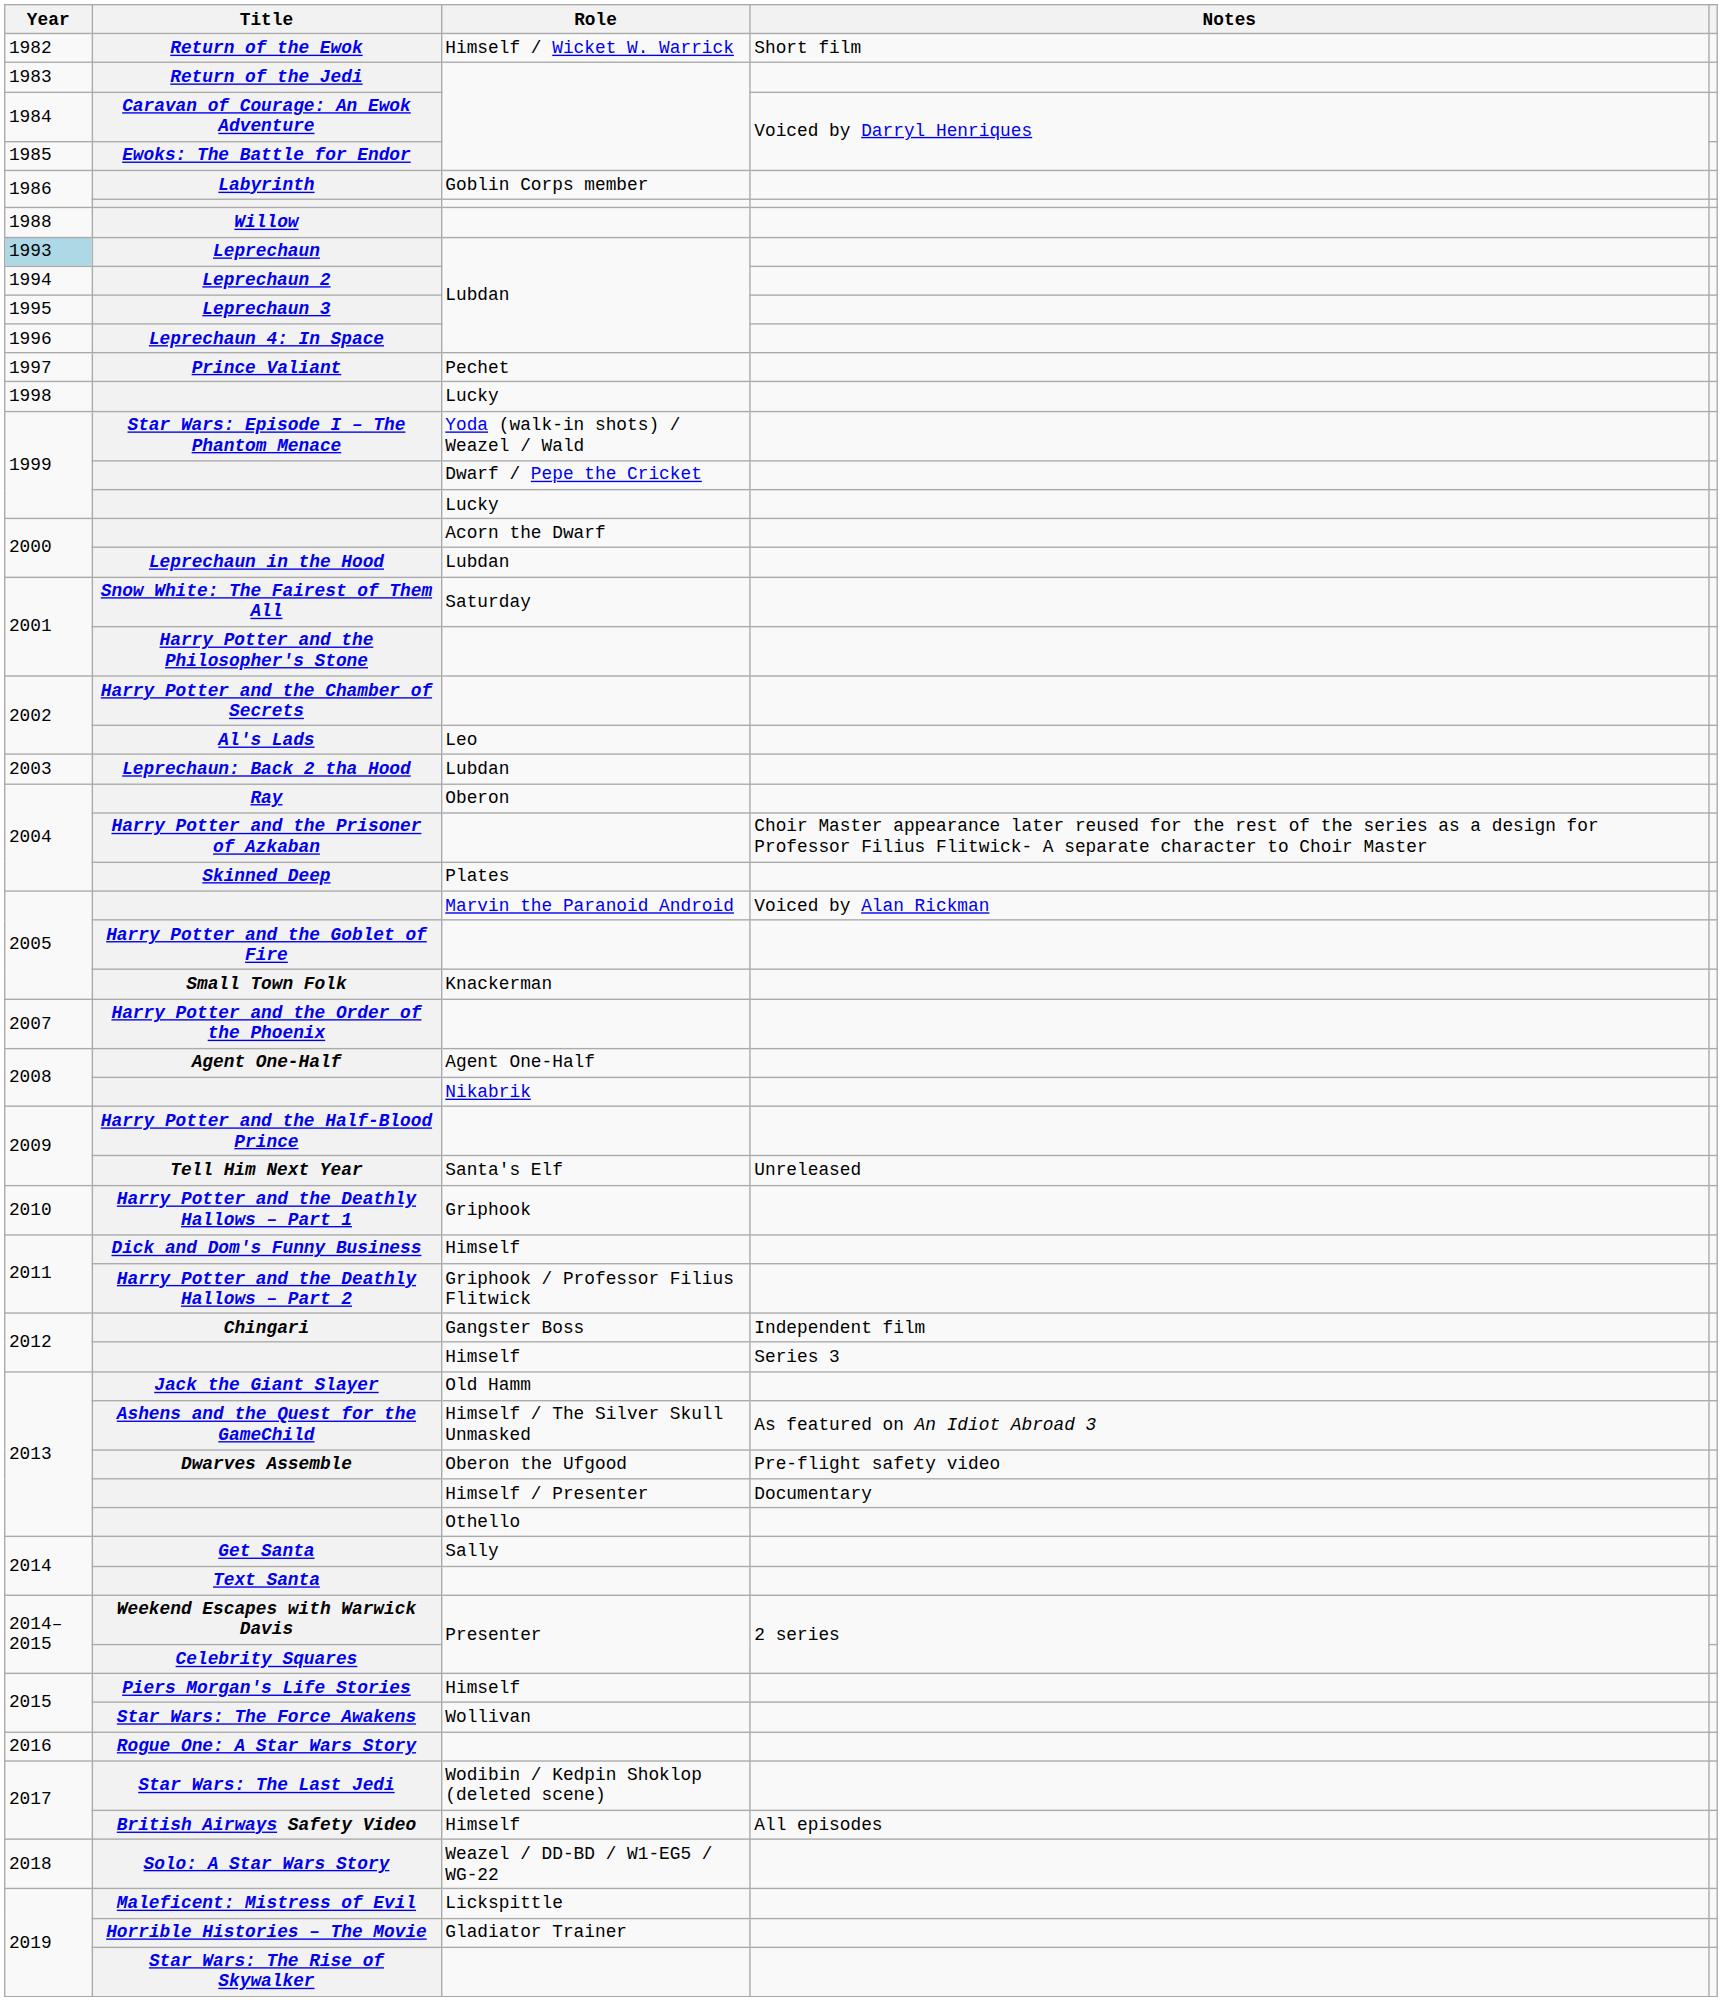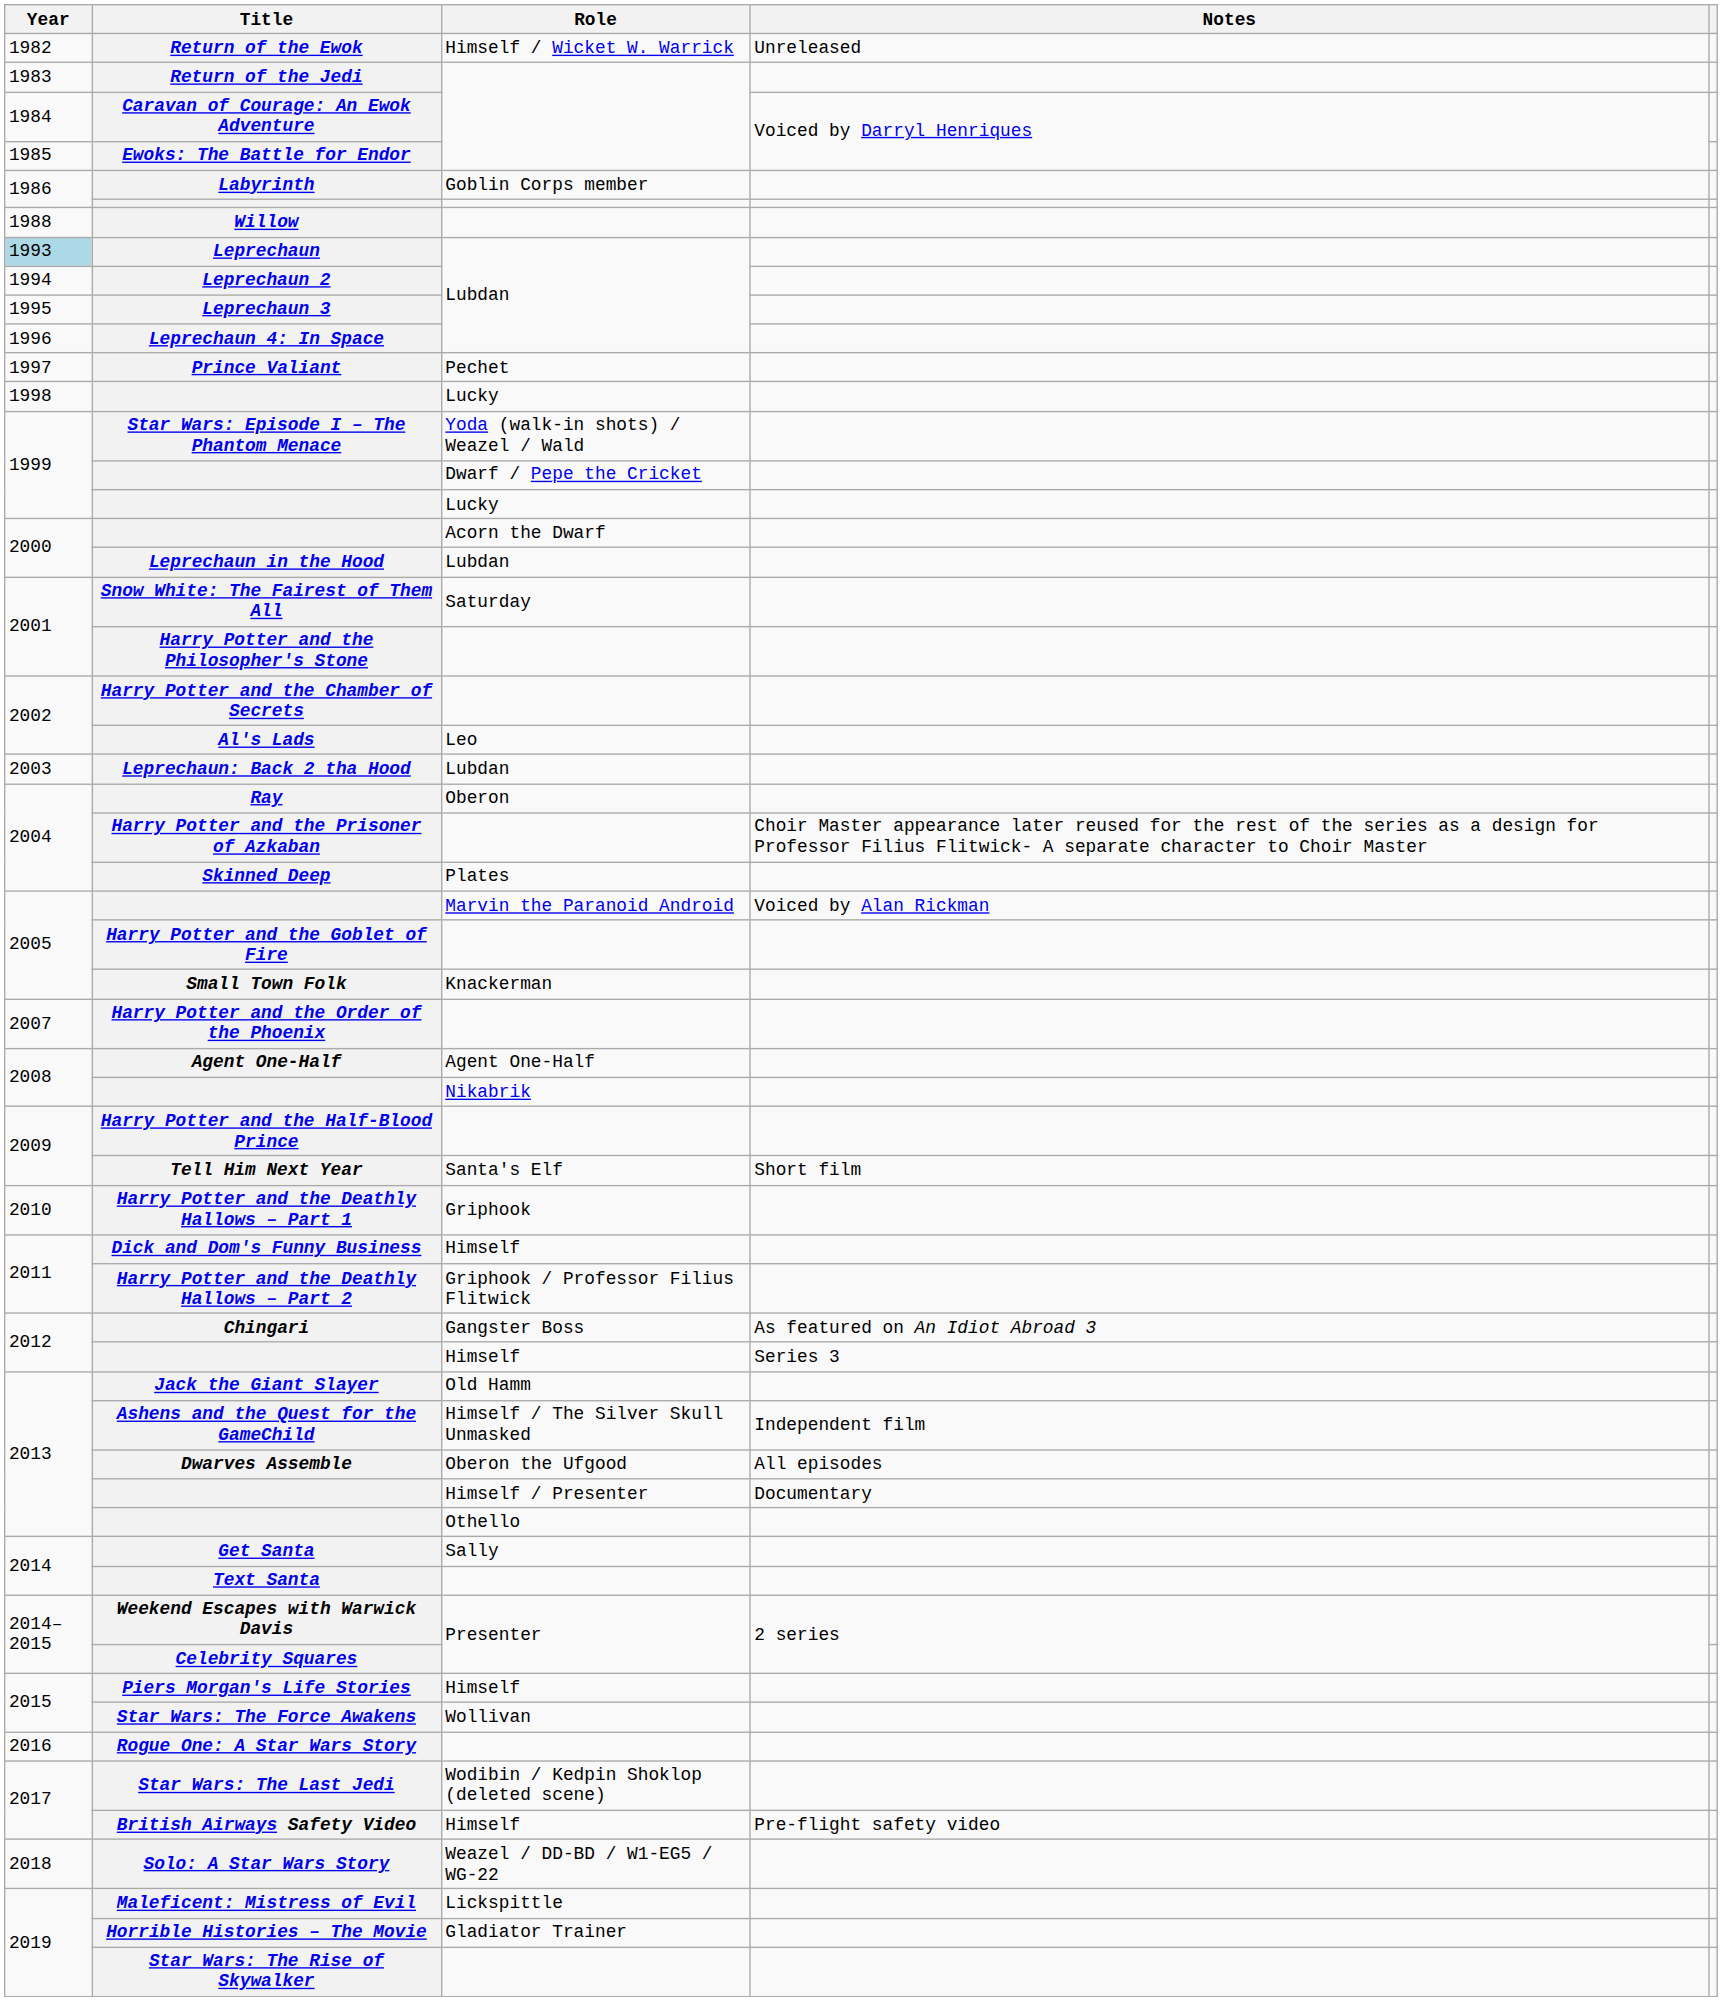Return of the Ewok | Notes: Short film -> Unreleased
Tell Him Next Year | Notes: Unreleased -> Short film
Chingari | Notes: Independent film -> As featured on An Idiot Abroad 3
Ashens and the Quest for the GameChild | Notes: As featured on An Idiot Abroad 3 -> Independent film
Dwarves Assemble | Notes: Pre-flight safety video -> All episodes
British Airways Safety Video | Notes: All episodes -> Pre-flight safety video
